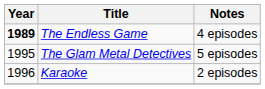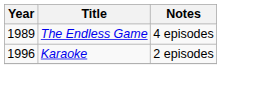The Endless Game | Year: bold -> normal
- row: 1995 | The Glam Metal Detectives | 5 episodes
